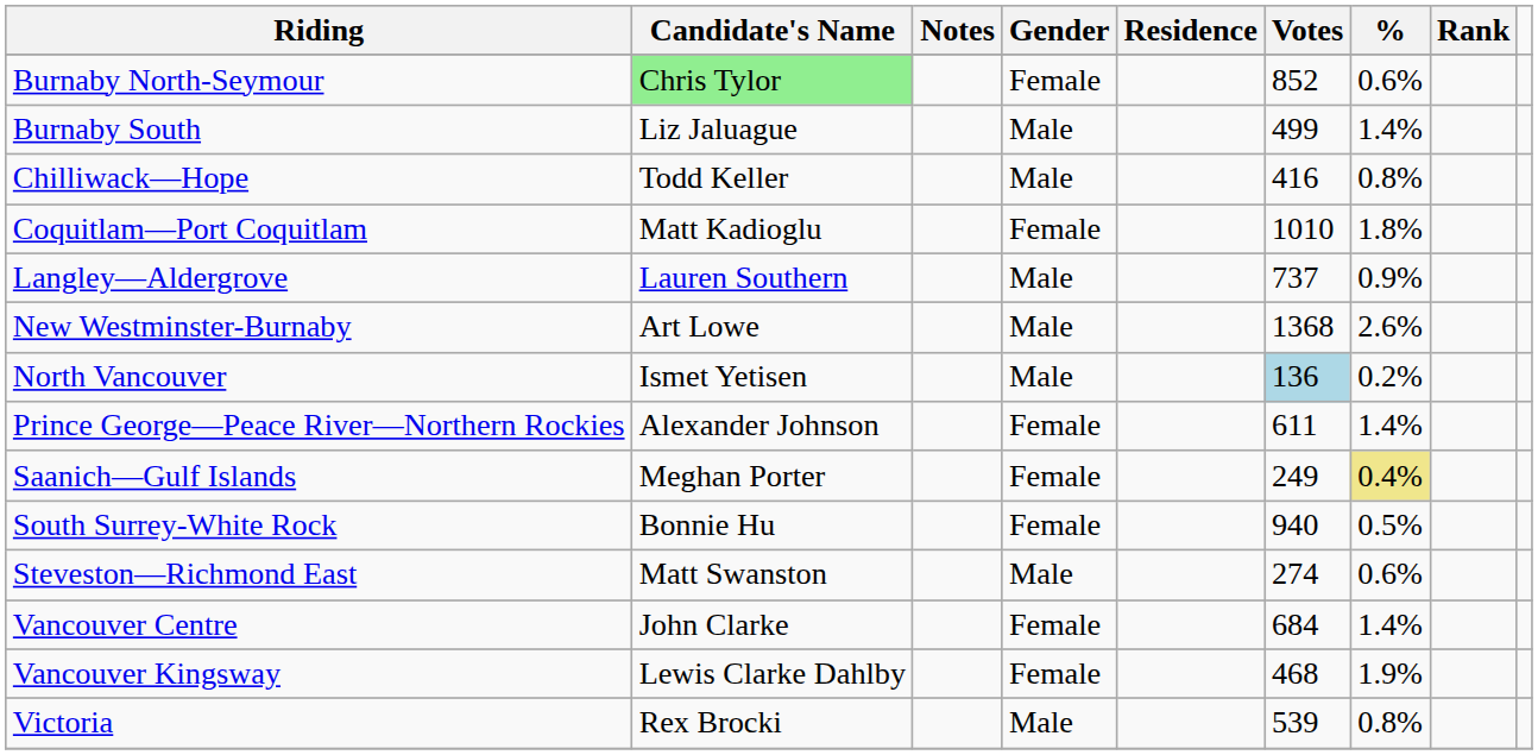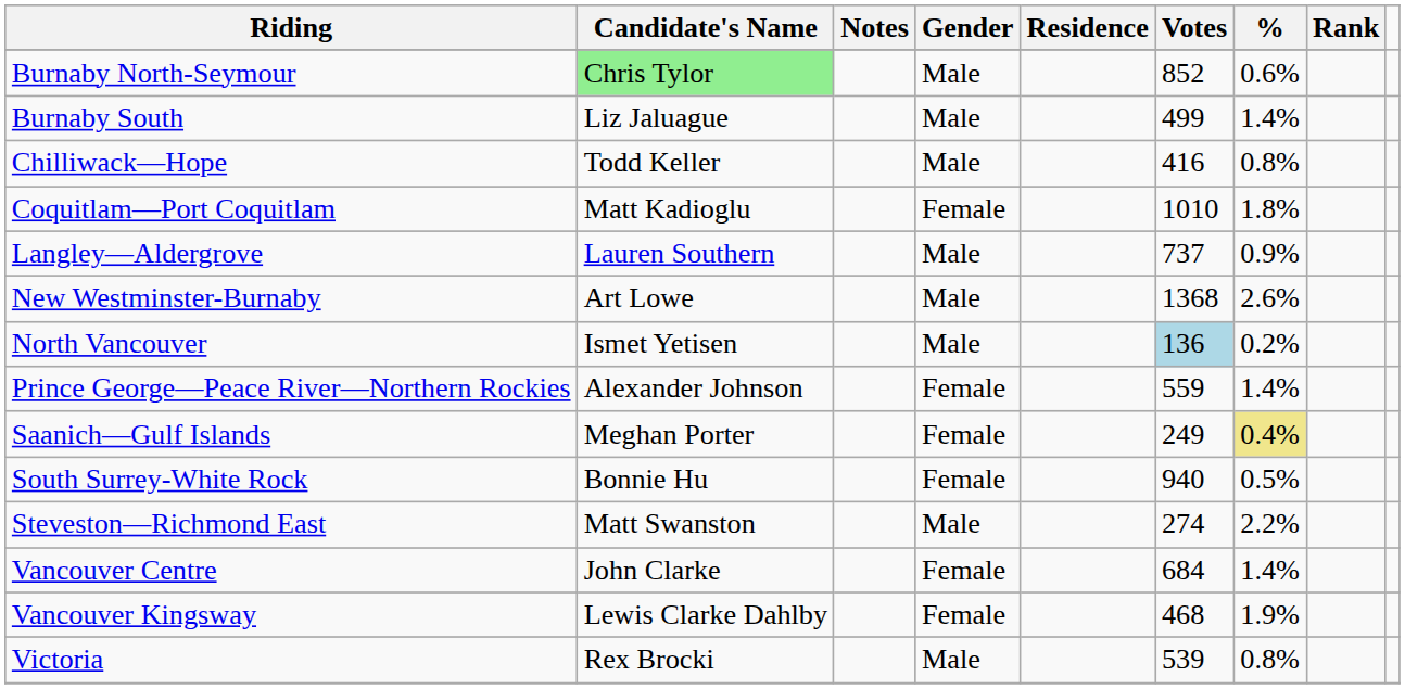Burnaby North-Seymour | Gender: Female -> Male
Prince George—Peace River—Northern Rockies | Votes: 611 -> 559
Steveston—Richmond East | %: 0.6% -> 2.2%
